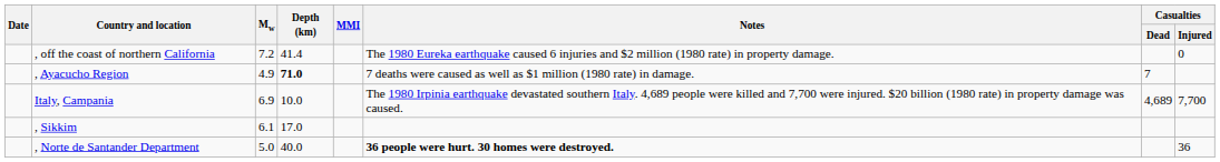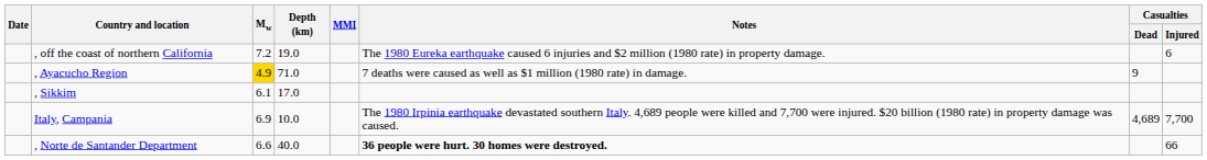, off the coast of northern California | Depth (km): 41.4 -> 19.0
, off the coast of northern California | Casualties / Injured: 0 -> 6
, Ayacucho Region | Mw: no background -> gold background
, Ayacucho Region | Depth (km): bold -> normal
, Ayacucho Region | Casualties / Dead: 7 -> 9
rows swapped: , Sikkim <-> Italy, Campania
, Norte de Santander Department | Mw: 5.0 -> 6.6
, Norte de Santander Department | Casualties / Injured: 36 -> 66
